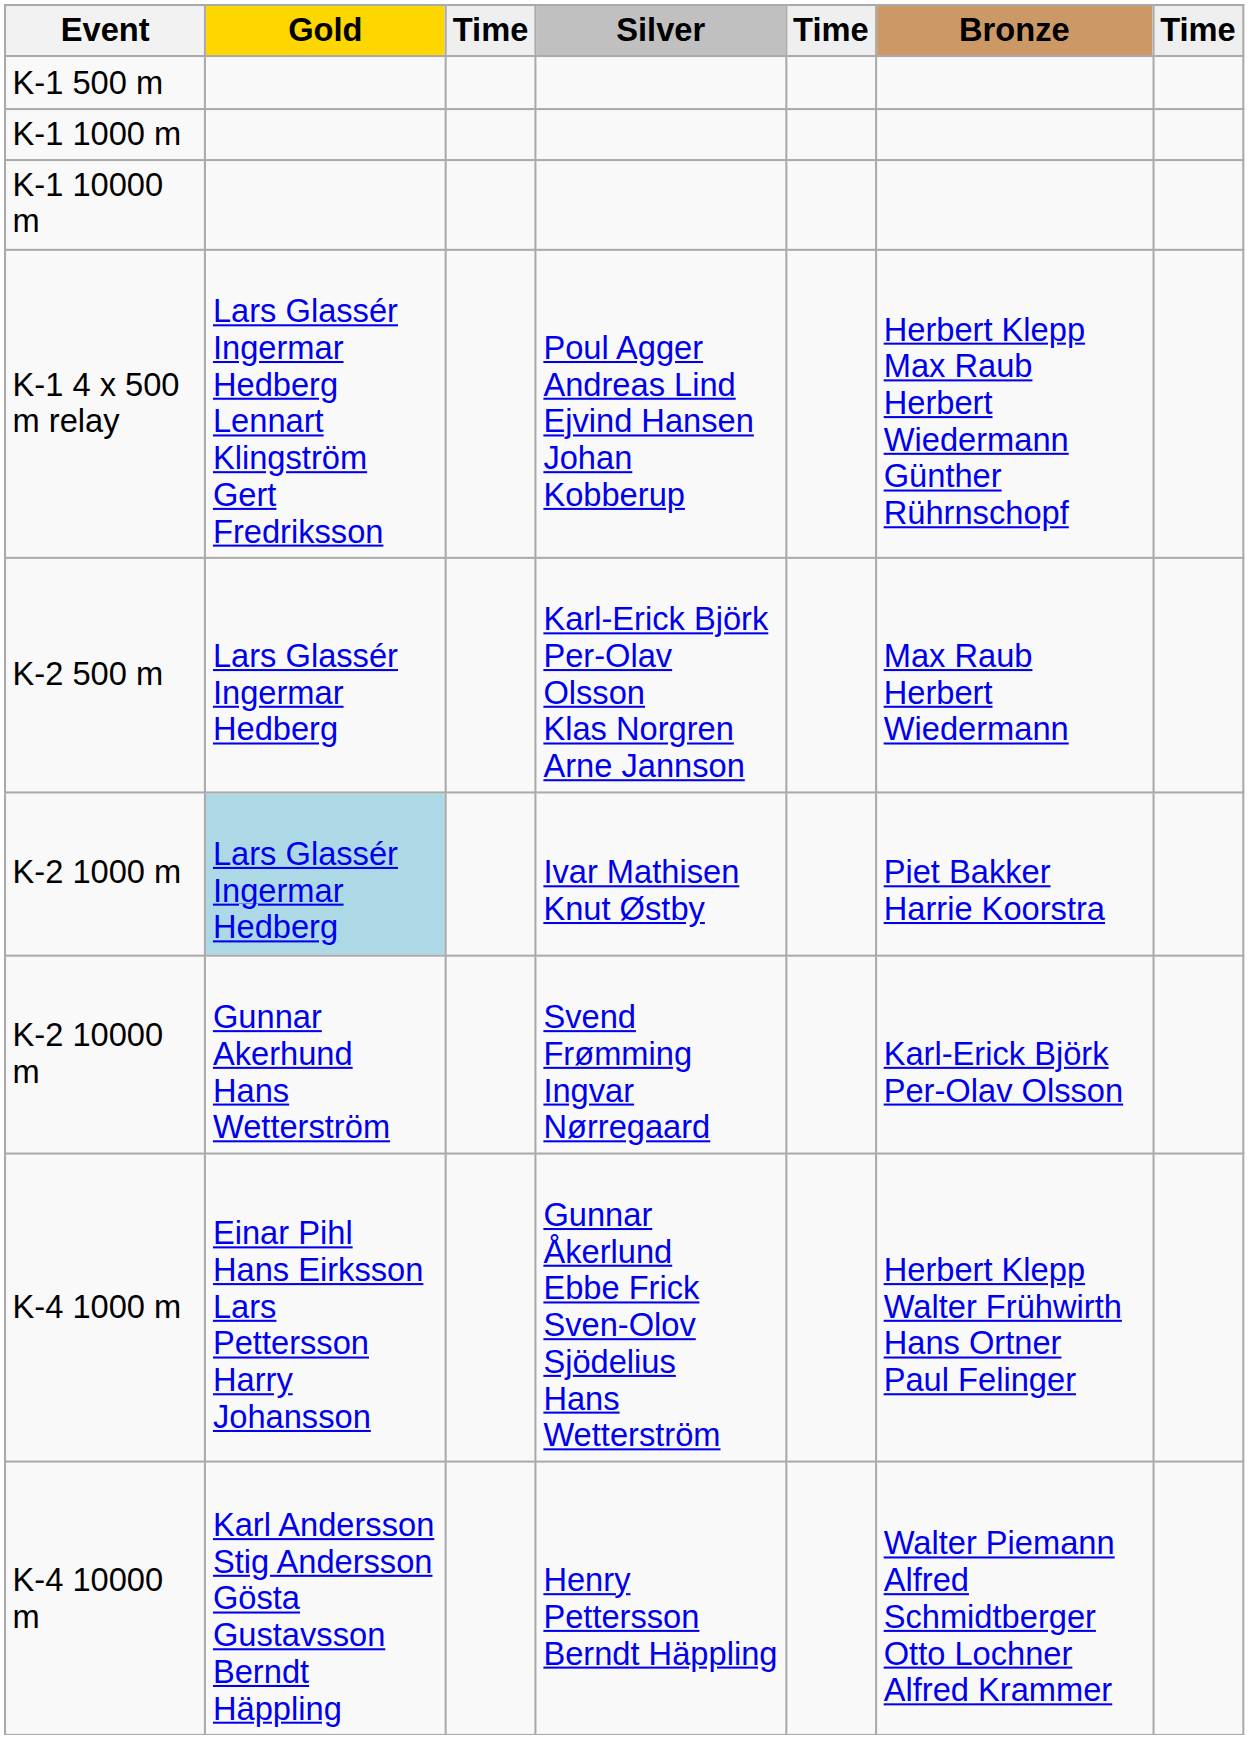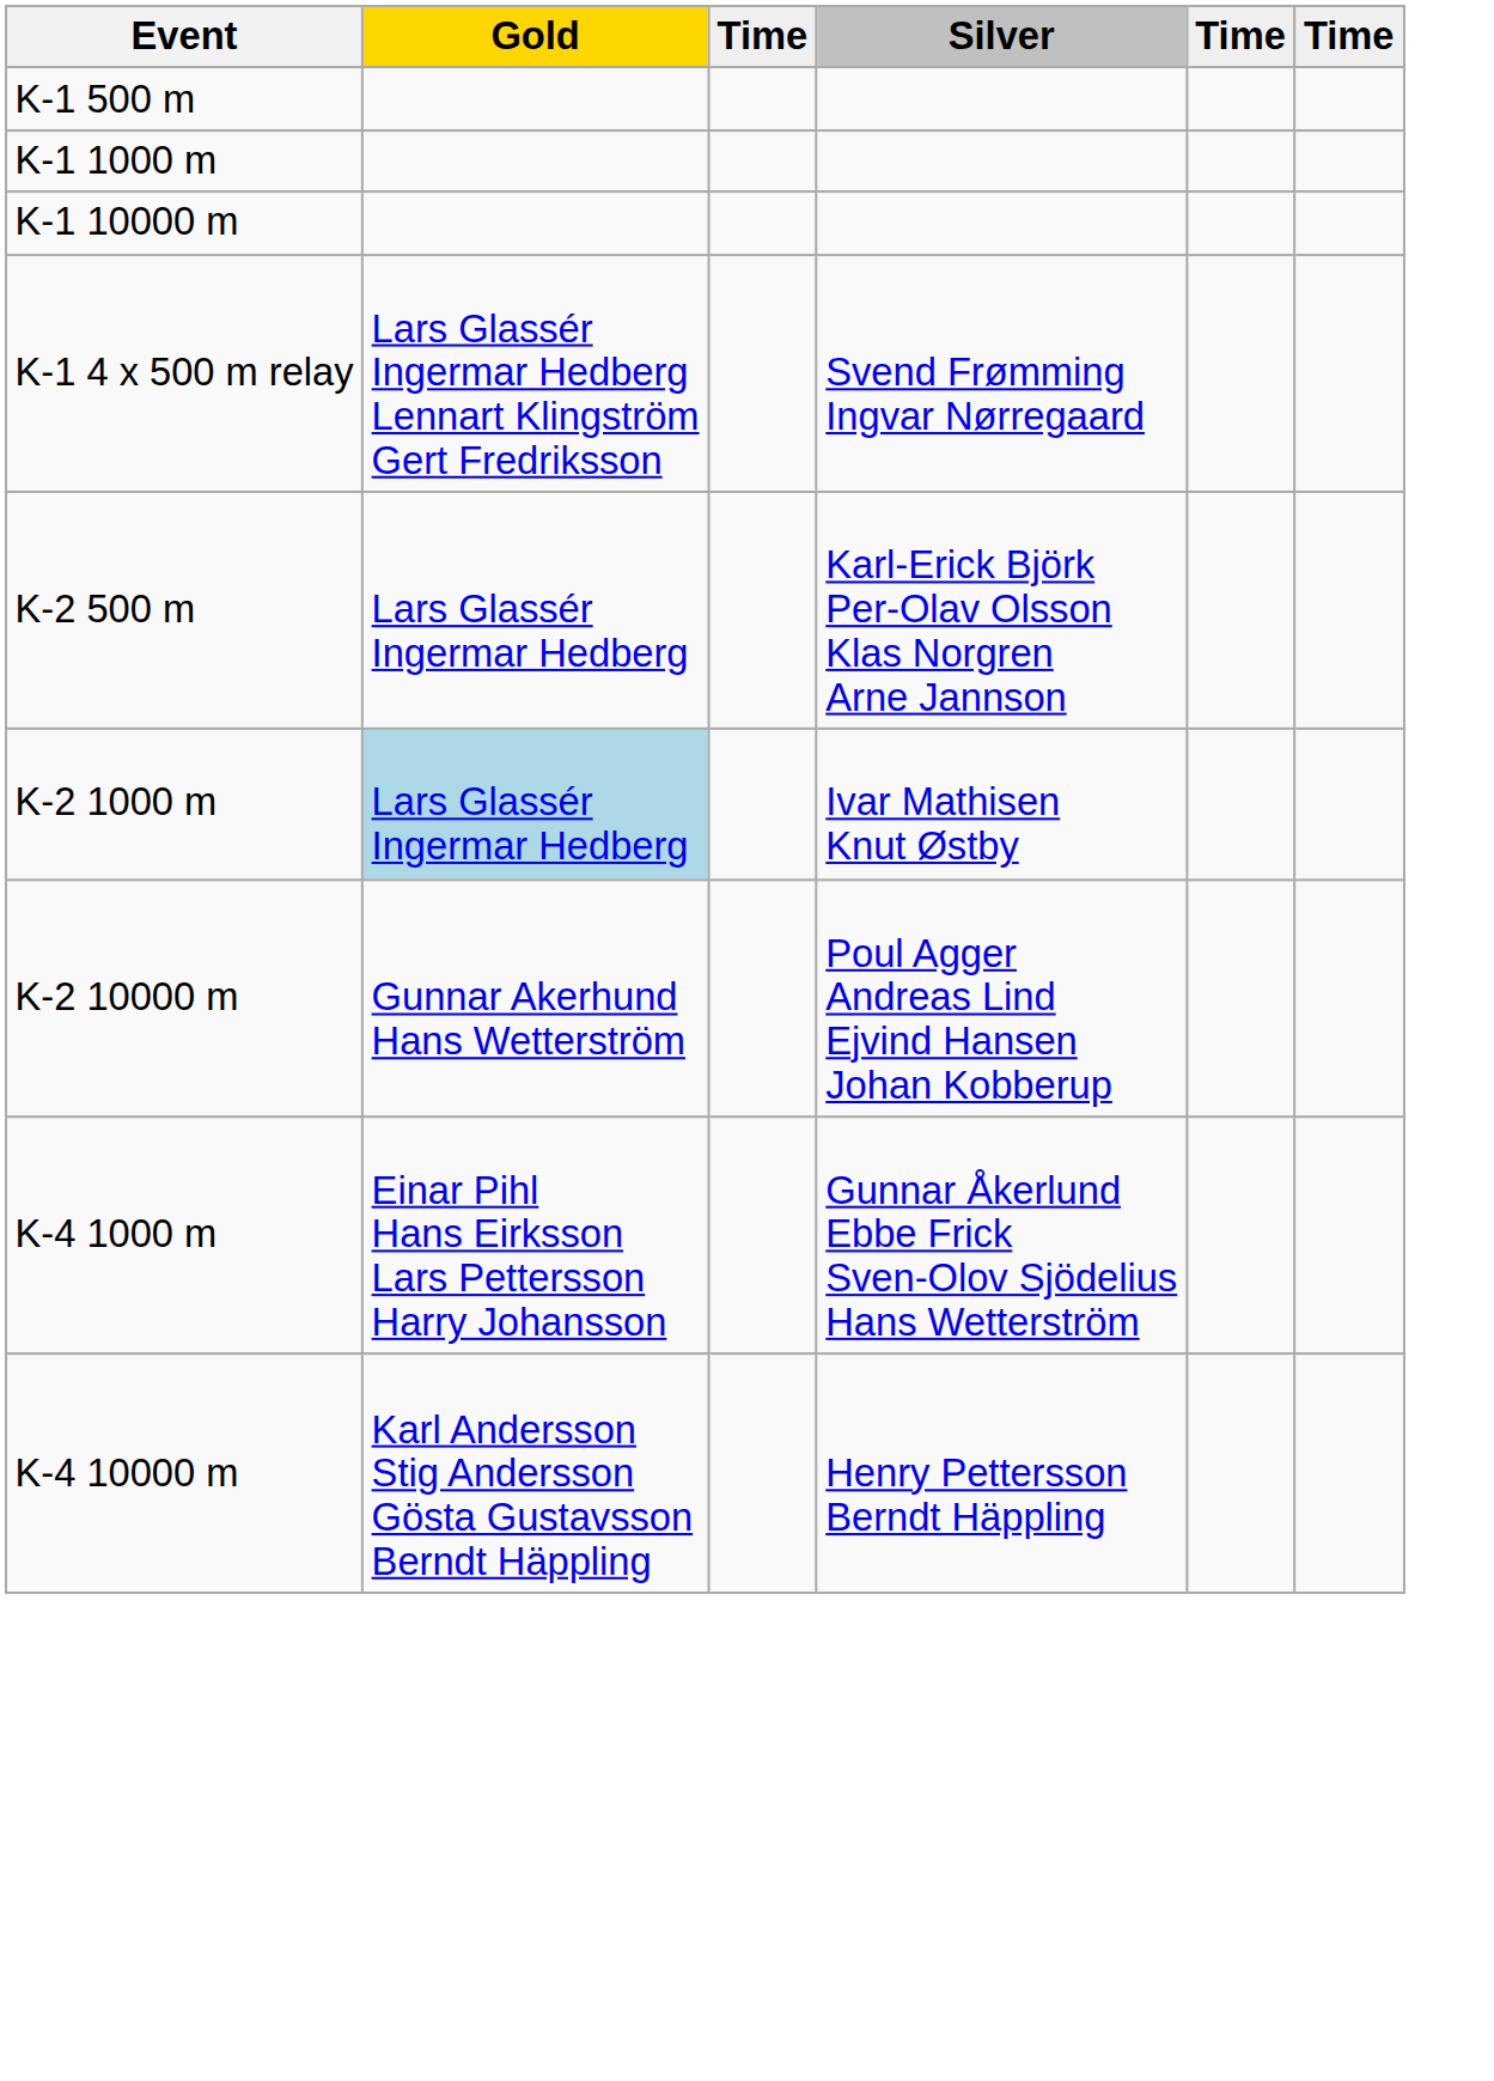- column: Bronze | Herbert Klepp Max Raub Herbert Wiedermann Günther Rührnschopf | Max Raub Herbert Wiedermann | Piet Bakker Harrie Koorstra | Karl-Erick Björk Per-Olav Olsson | Herbert Klepp Walter Frühwirth Hans Ortner Paul Felinger | Walter Piemann Alfred Schmidtberger Otto Lochner Alfred Krammer
K-1 4 x 500 m relay | Silver: Poul Agger Andreas Lind Ejvind Hansen Johan Kobberup -> Svend Frømming Ingvar Nørregaard
K-2 10000 m | Silver: Svend Frømming Ingvar Nørregaard -> Poul Agger Andreas Lind Ejvind Hansen Johan Kobberup
